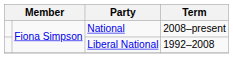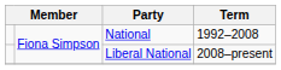National | Term: 2008–present -> 1992–2008
Liberal National | Term: 1992–2008 -> 2008–present
